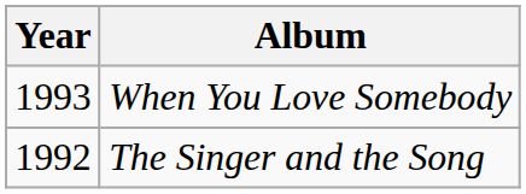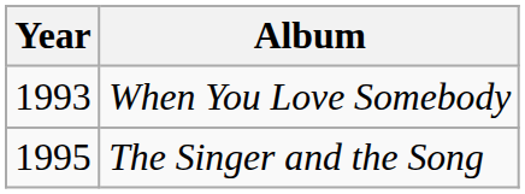The Singer and the Song | Year: 1992 -> 1995
